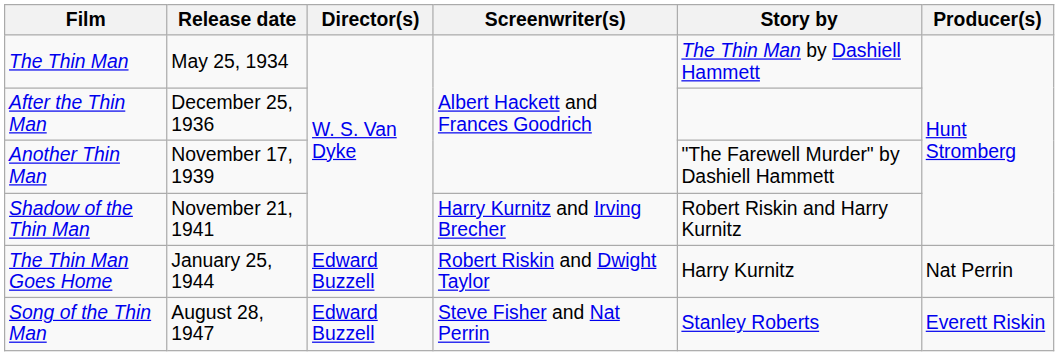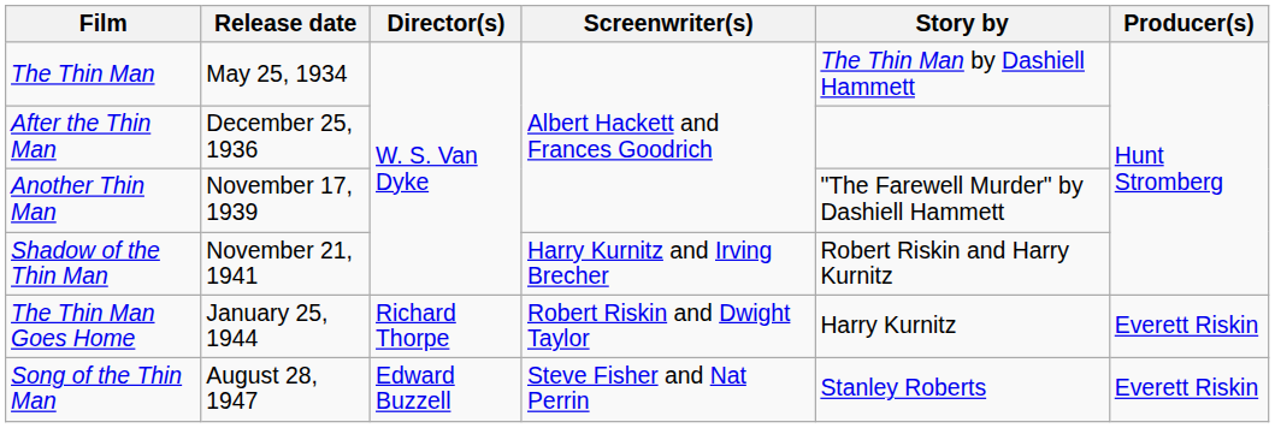The Thin Man Goes Home | Director(s): Edward Buzzell -> Richard Thorpe
The Thin Man Goes Home | Producer(s): Nat Perrin -> Everett Riskin
